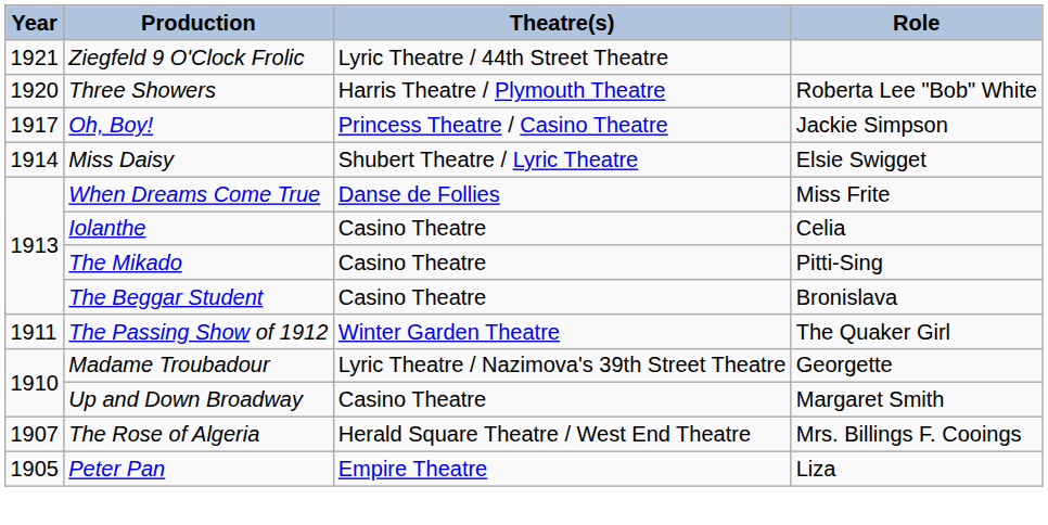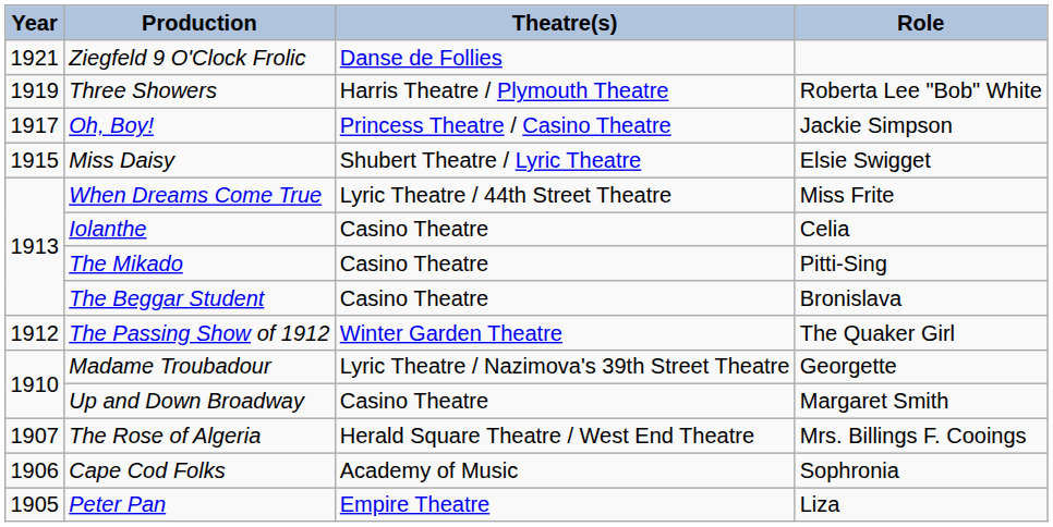Ziegfeld 9 O'Clock Frolic | Theatre(s): Lyric Theatre / 44th Street Theatre -> Danse de Follies
Three Showers | Year: 1920 -> 1919
Miss Daisy | Year: 1914 -> 1915
When Dreams Come True | Theatre(s): Danse de Follies -> Lyric Theatre / 44th Street Theatre
The Passing Show of 1912 | Year: 1911 -> 1912
+ row: 1906 | Cape Cod Folks | Academy of Music | Sophronia
